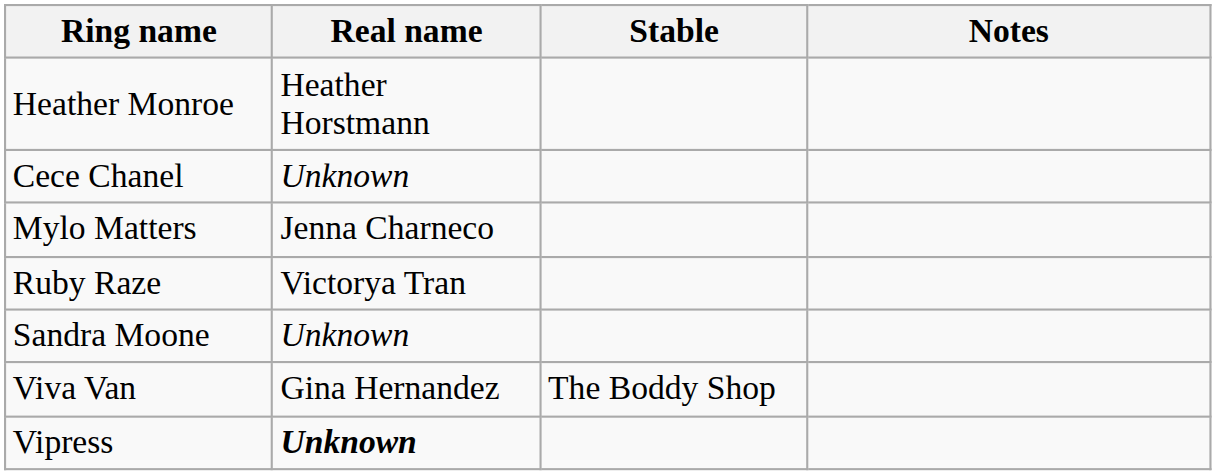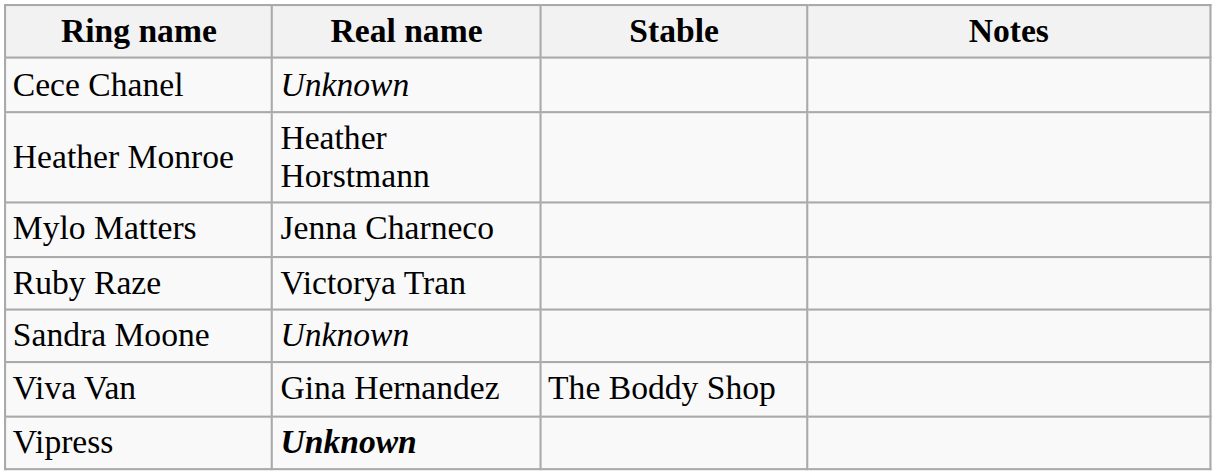rows swapped: Cece Chanel <-> Heather Monroe
